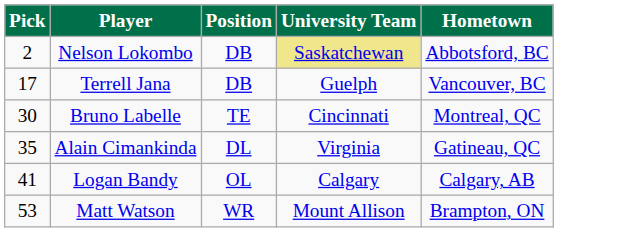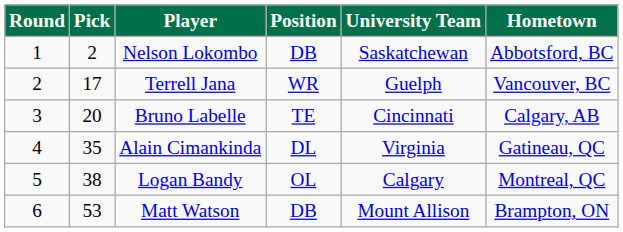+ column: Round | 1 | 2 | 3 | 4 | 5 | 6
Nelson Lokombo | University Team: khaki background -> no background
Terrell Jana | Position: DB -> WR
Bruno Labelle | Pick: 30 -> 20
Bruno Labelle | Hometown: Montreal, QC -> Calgary, AB
Logan Bandy | Pick: 41 -> 38
Logan Bandy | Hometown: Calgary, AB -> Montreal, QC
Matt Watson | Position: WR -> DB
